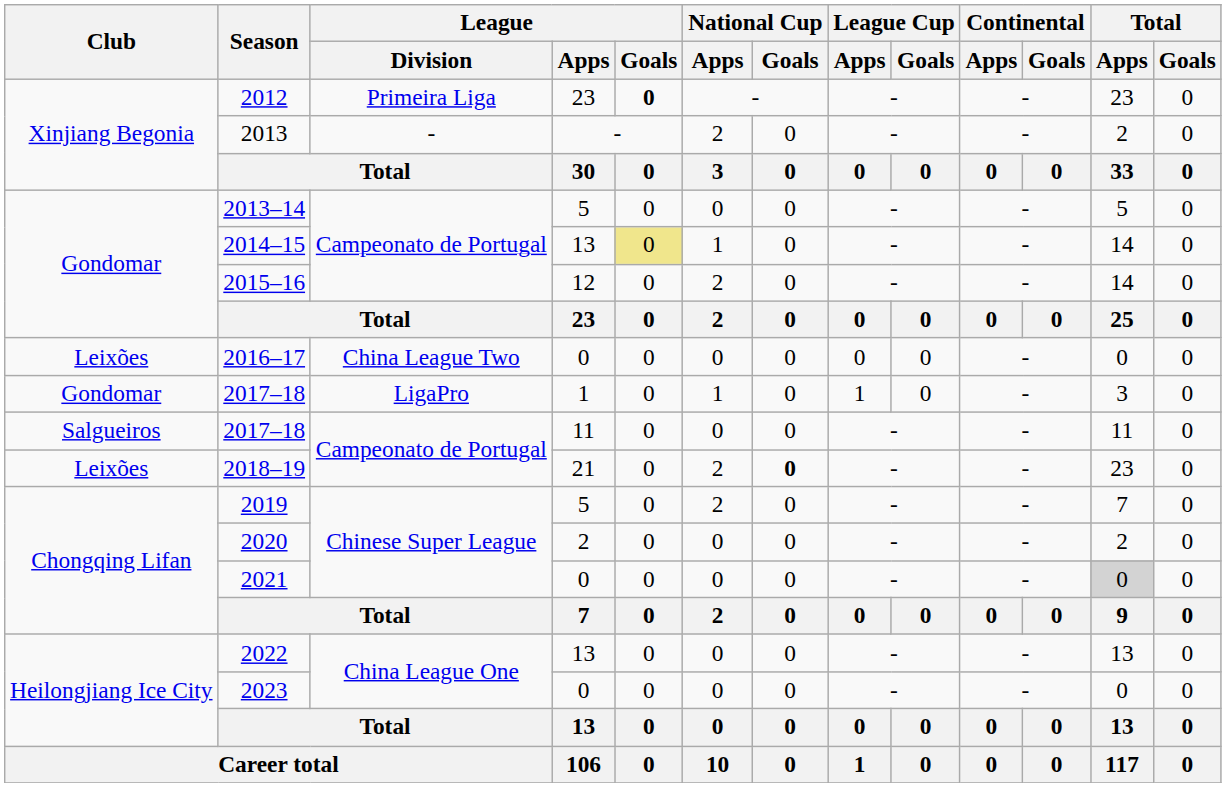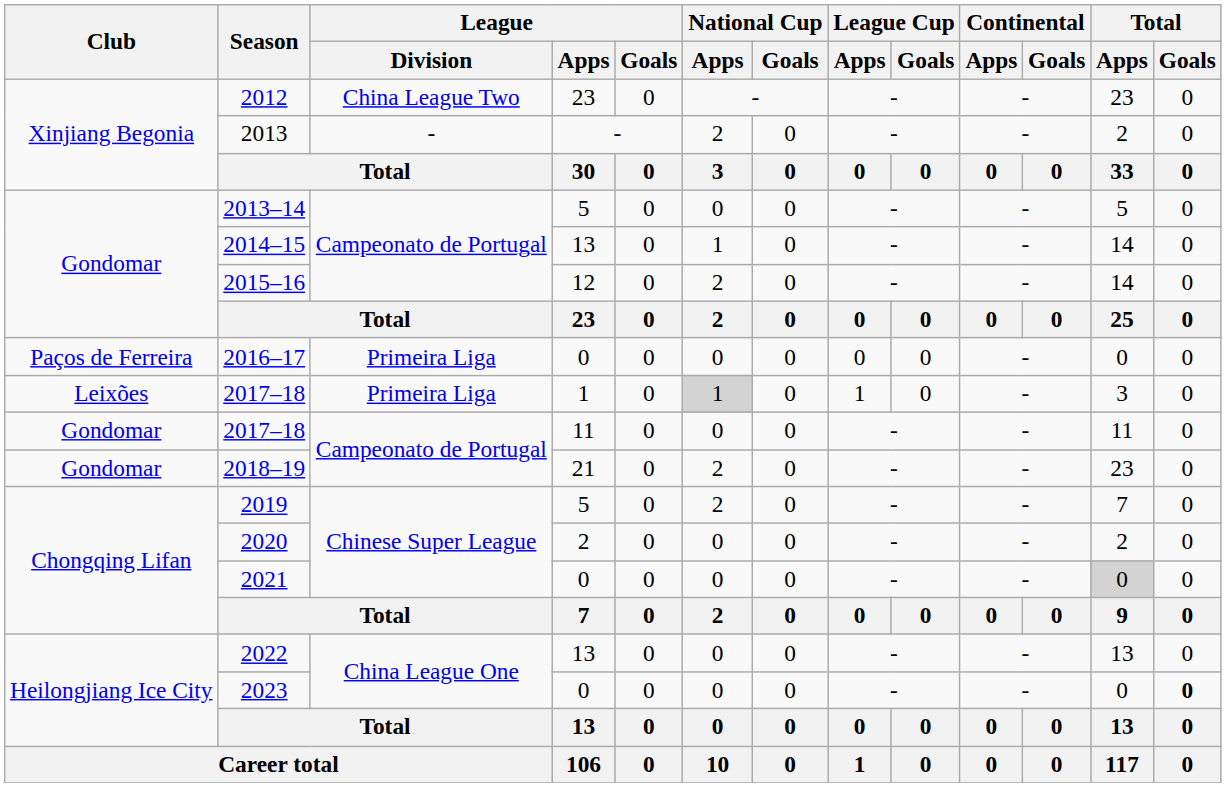2012 | League / Division: Primeira Liga -> China League Two
2012 | League / Goals: bold -> normal
2014–15 | League / Goals: khaki background -> no background
2016–17 | Club: Leixões -> Paços de Ferreira
2016–17 | League / Division: China League Two -> Primeira Liga
2017–18 / 1 | Club: Gondomar -> Leixões
2017–18 / 1 | League / Division: LigaPro -> Primeira Liga
2017–18 / 1 | National Cup / Apps: no background -> lightgrey background
2017–18 / 11 | Club: Salgueiros -> Gondomar
2018–19 | Club: Leixões -> Gondomar
2018–19 | National Cup / Goals: bold -> normal
2023 | Total / Goals: normal -> bold
